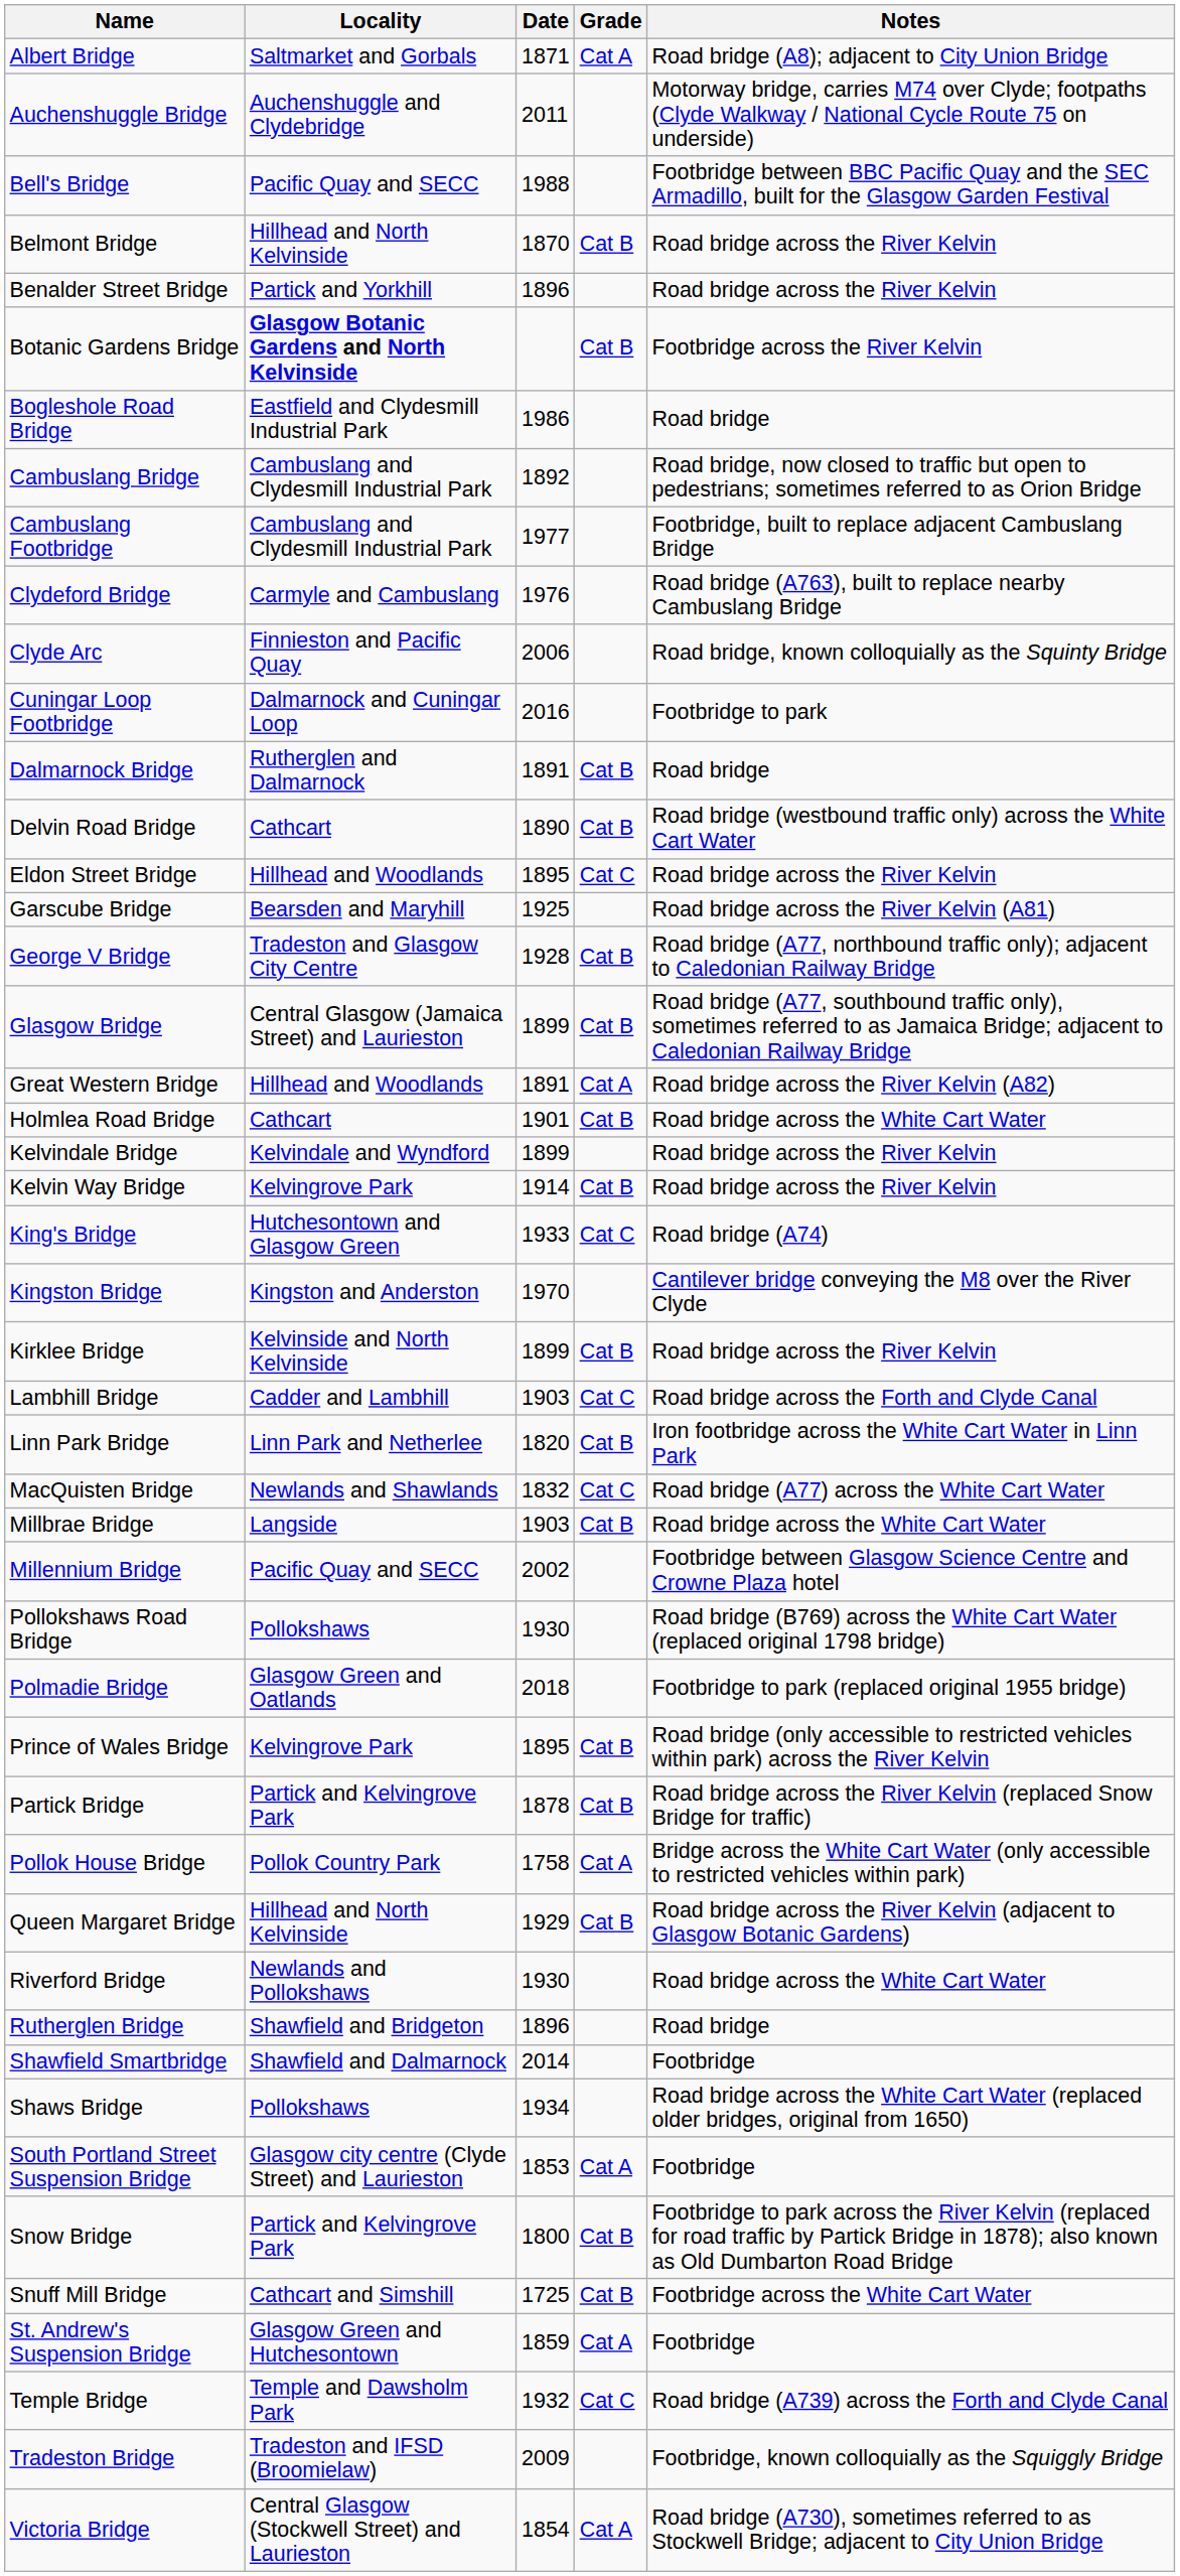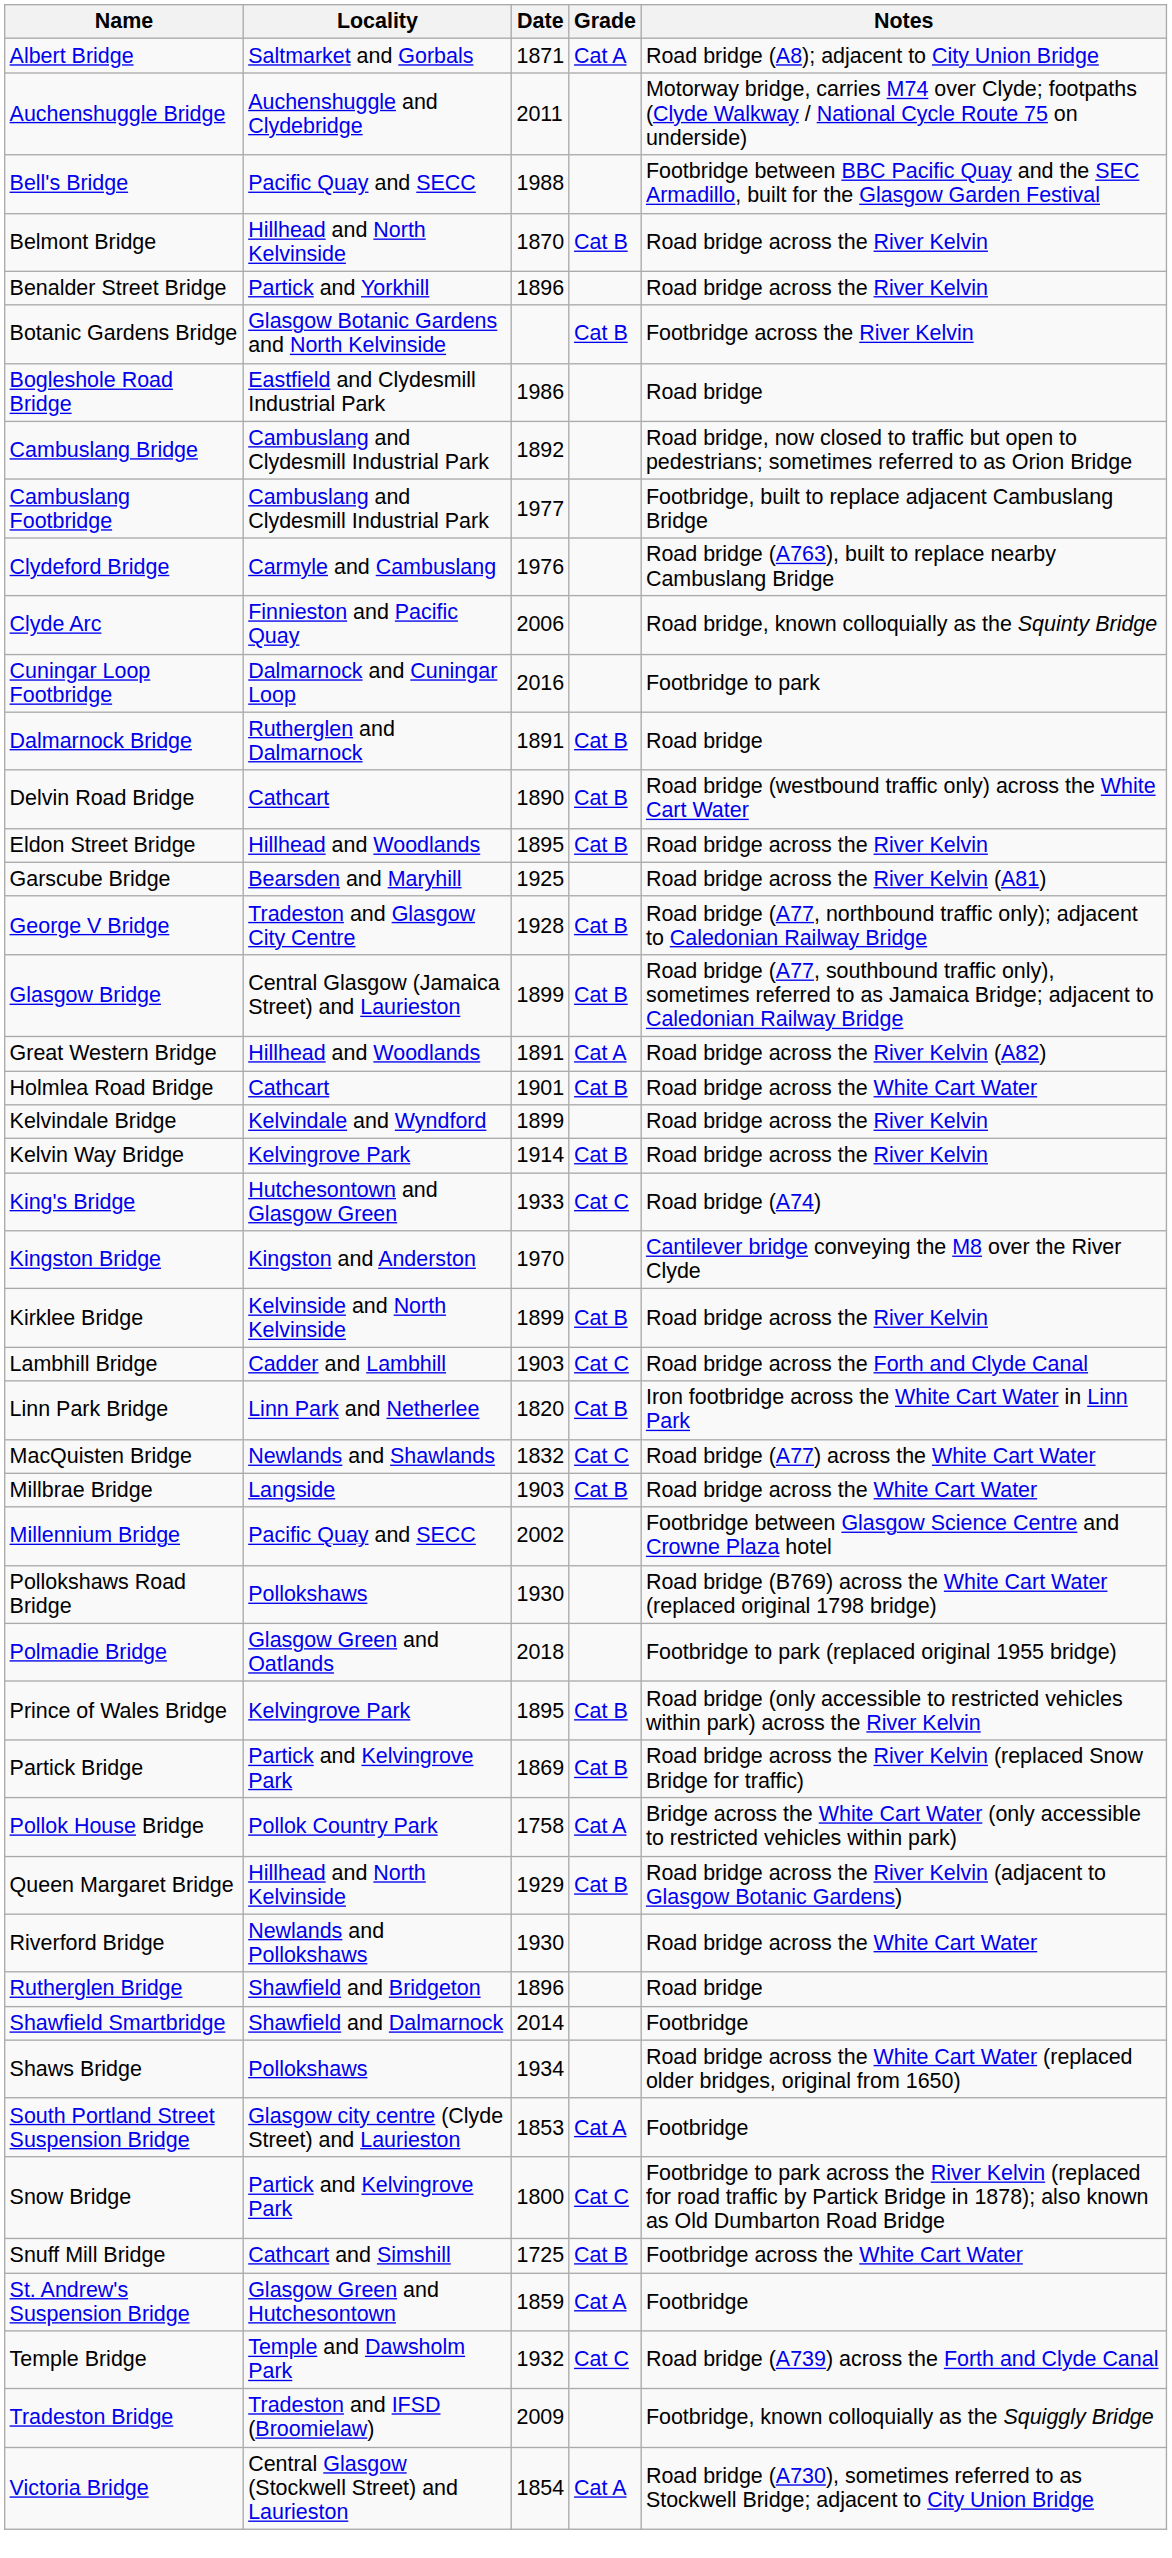Botanic Gardens Bridge | Locality: bold -> normal
Eldon Street Bridge | Grade: Cat C -> Cat B
Partick Bridge | Date: 1878 -> 1869
Snow Bridge | Grade: Cat B -> Cat C
